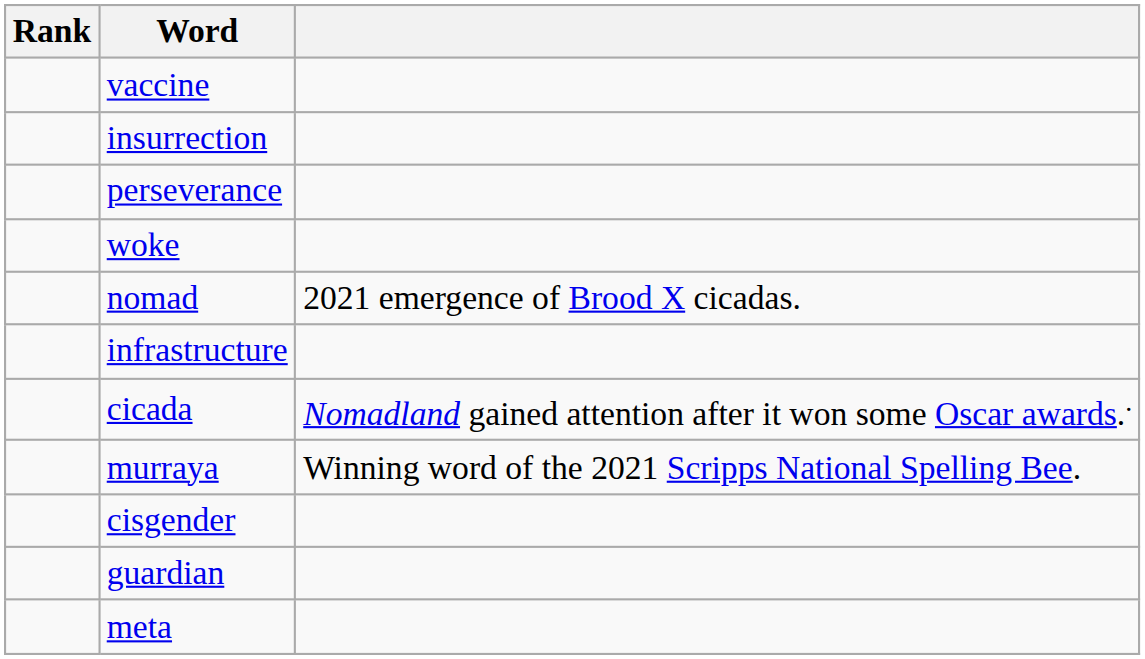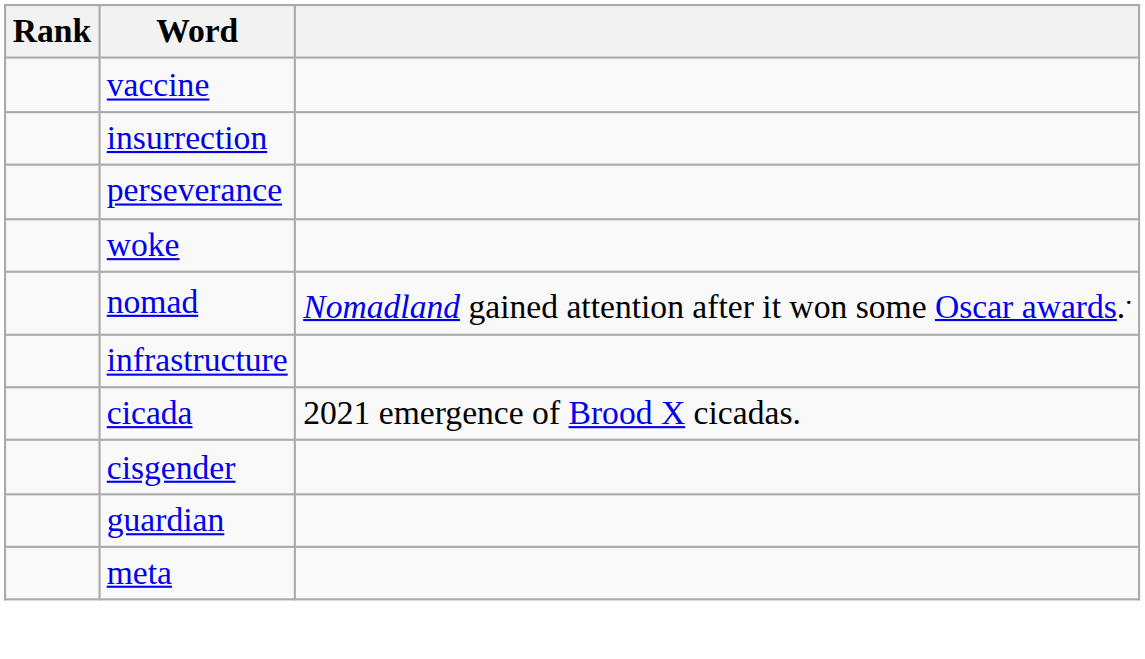nomad | column 3: 2021 emergence of Brood X cicadas. -> Nomadland gained attention after it won some Oscar awards..
cicada | column 3: Nomadland gained attention after it won some Oscar awards.. -> 2021 emergence of Brood X cicadas.
- row: murraya | Winning word of the 2021 Scripps National Spelling Bee.
